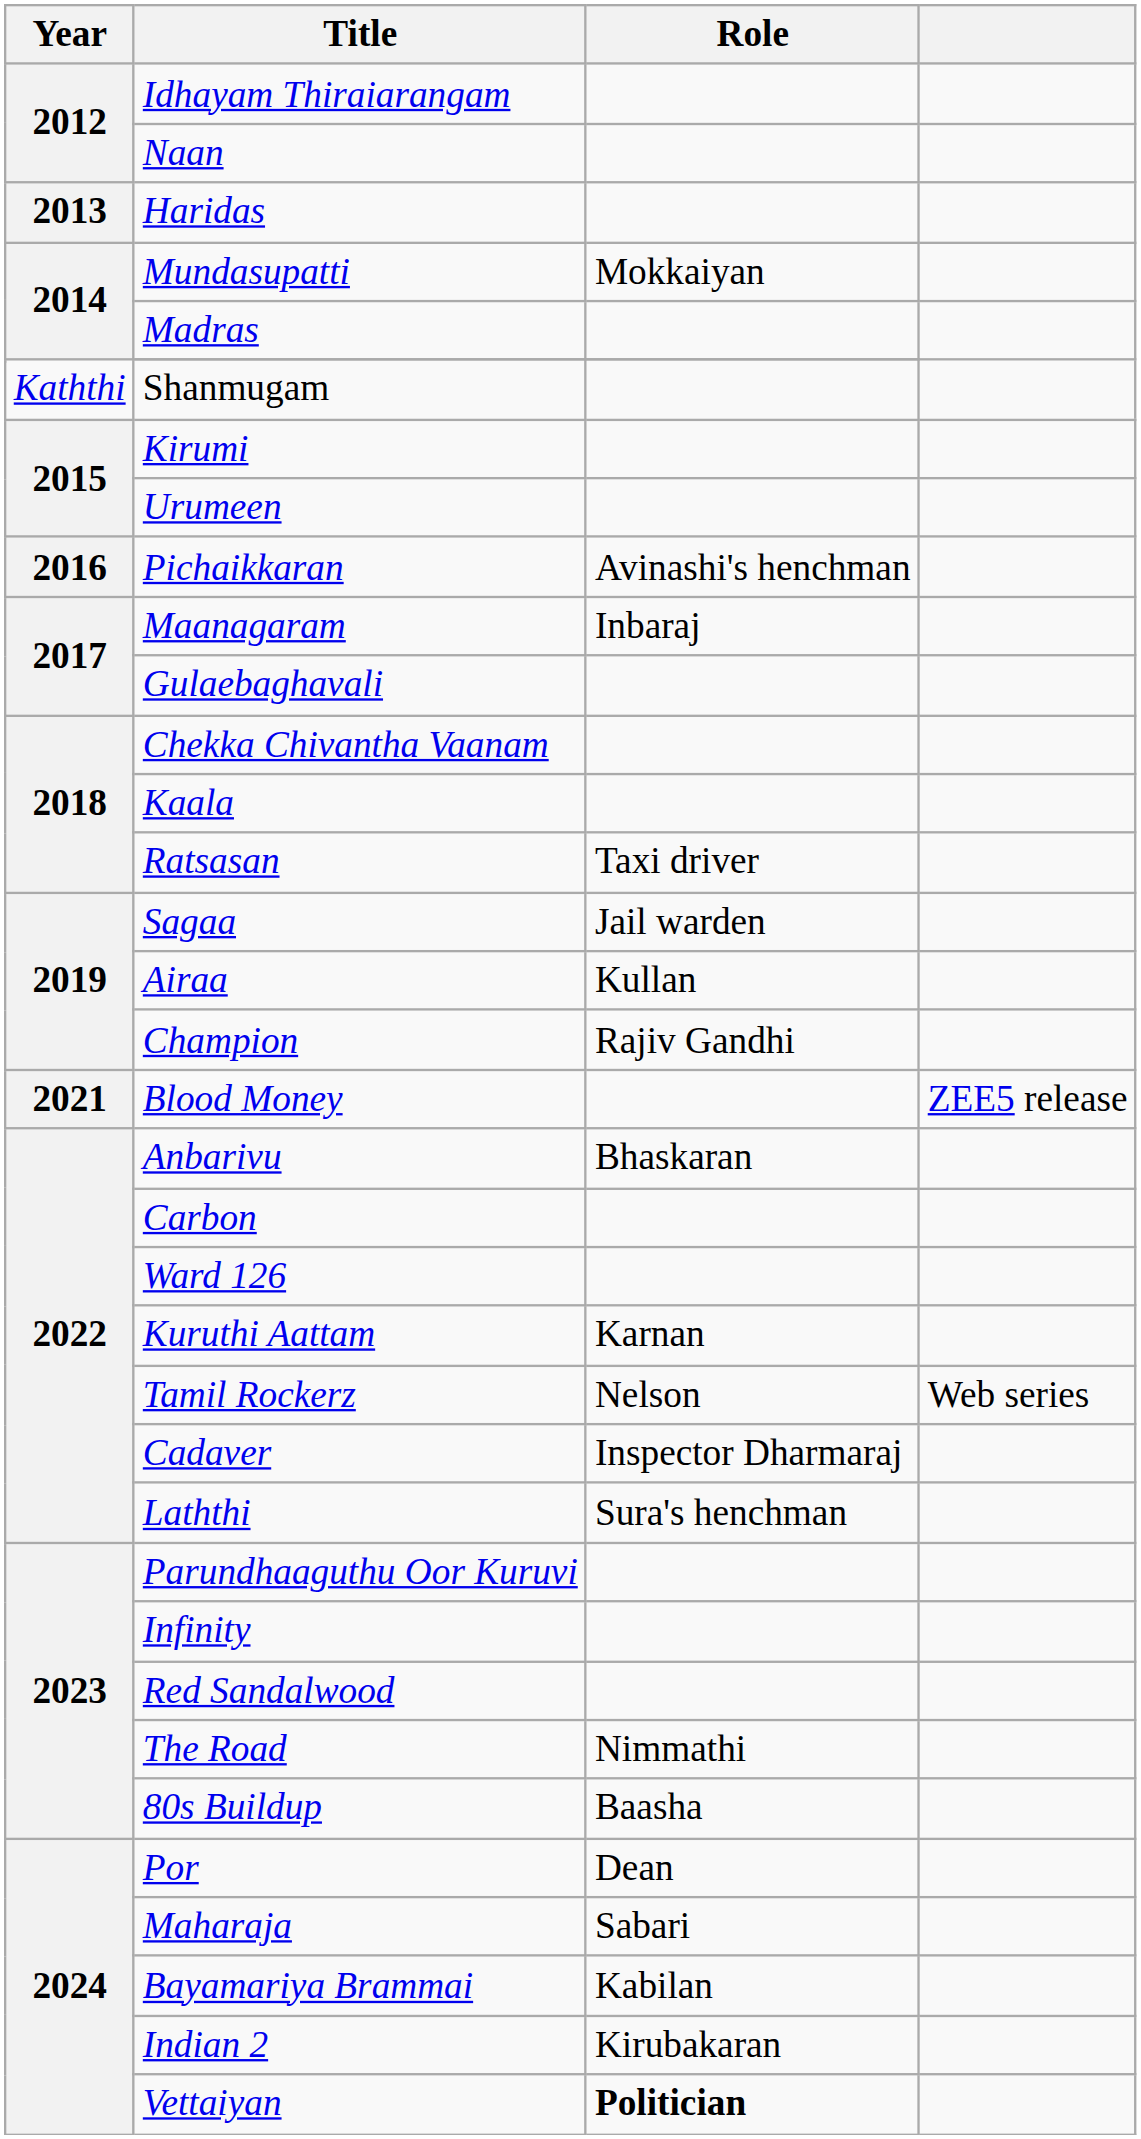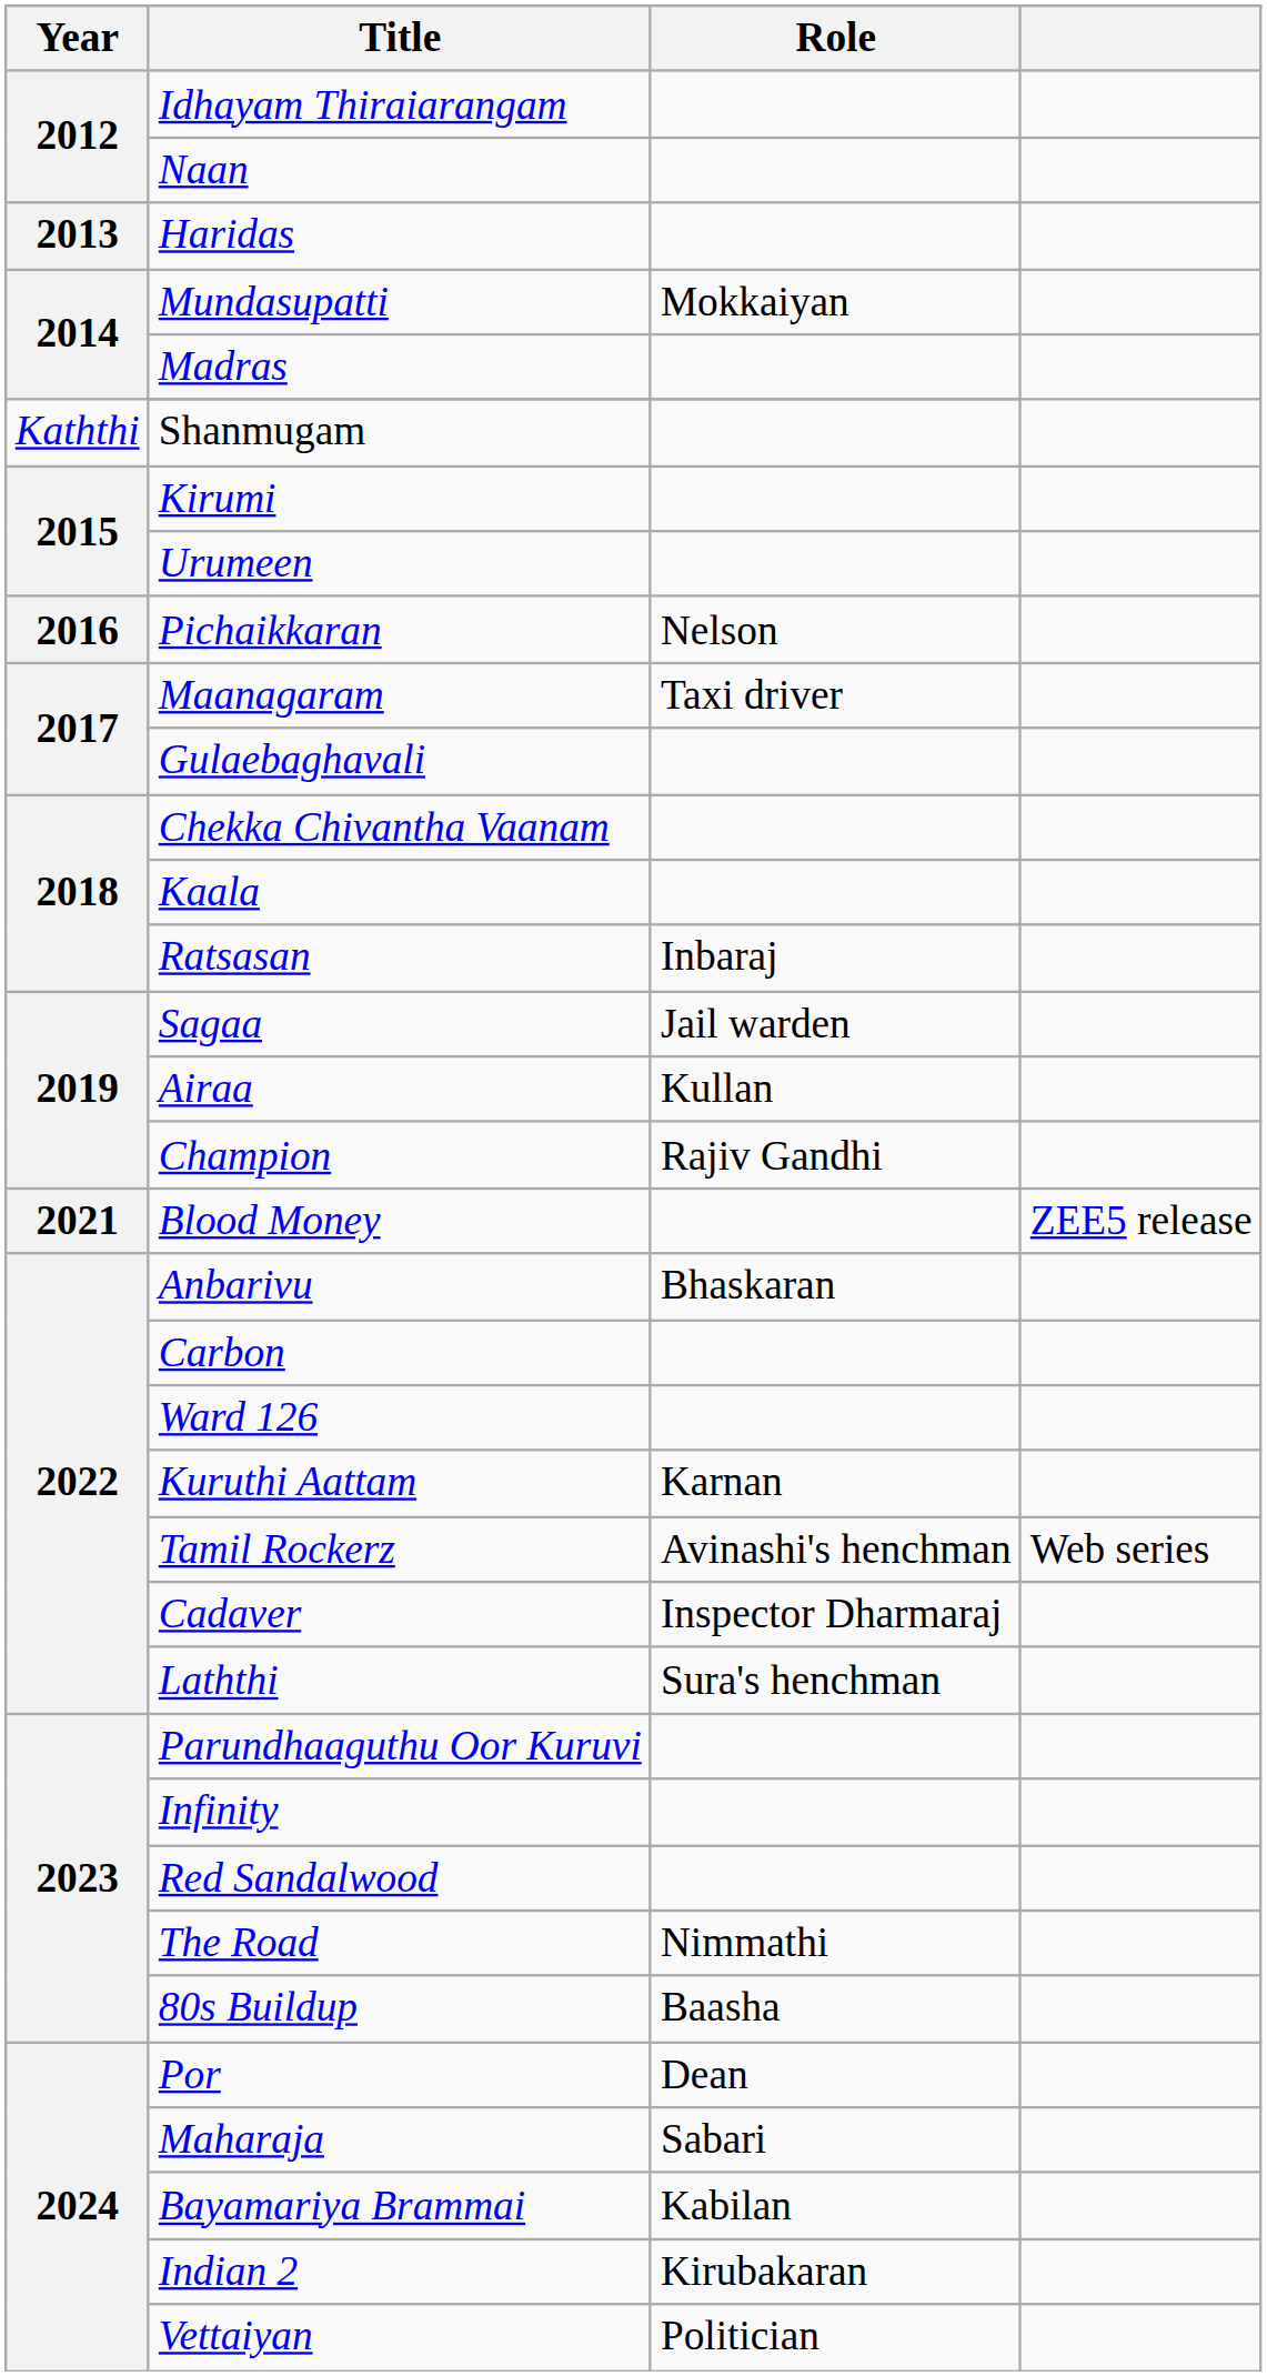Pichaikkaran | Role: Avinashi's henchman -> Nelson
Maanagaram | Role: Inbaraj -> Taxi driver
Ratsasan | Role: Taxi driver -> Inbaraj
Tamil Rockerz | Role: Nelson -> Avinashi's henchman
Vettaiyan | Role: bold -> normal
